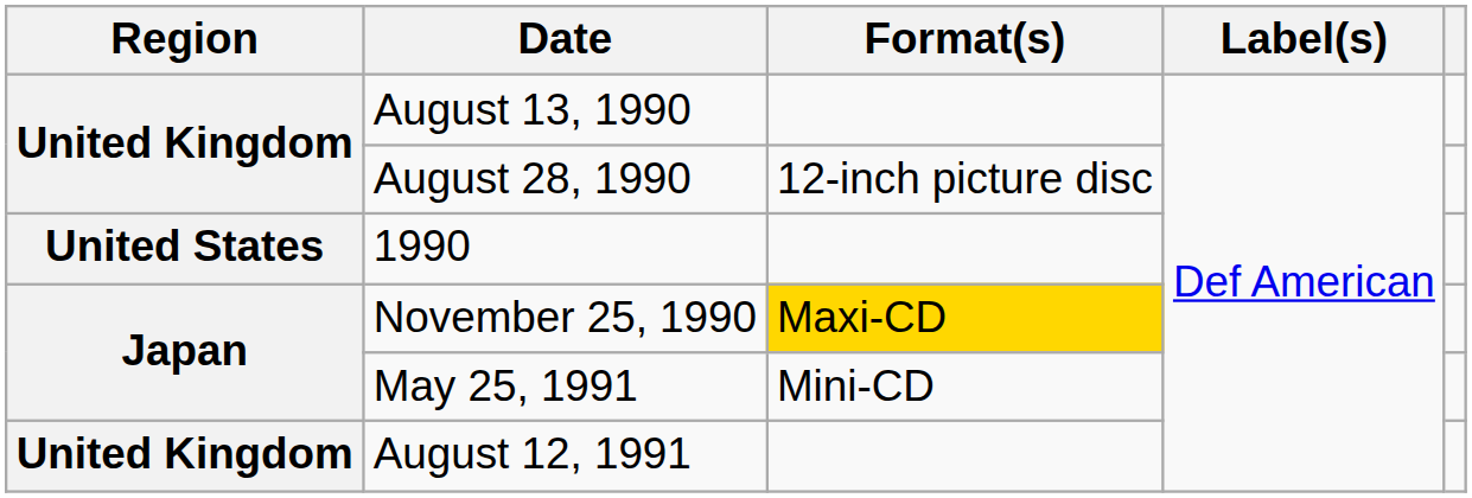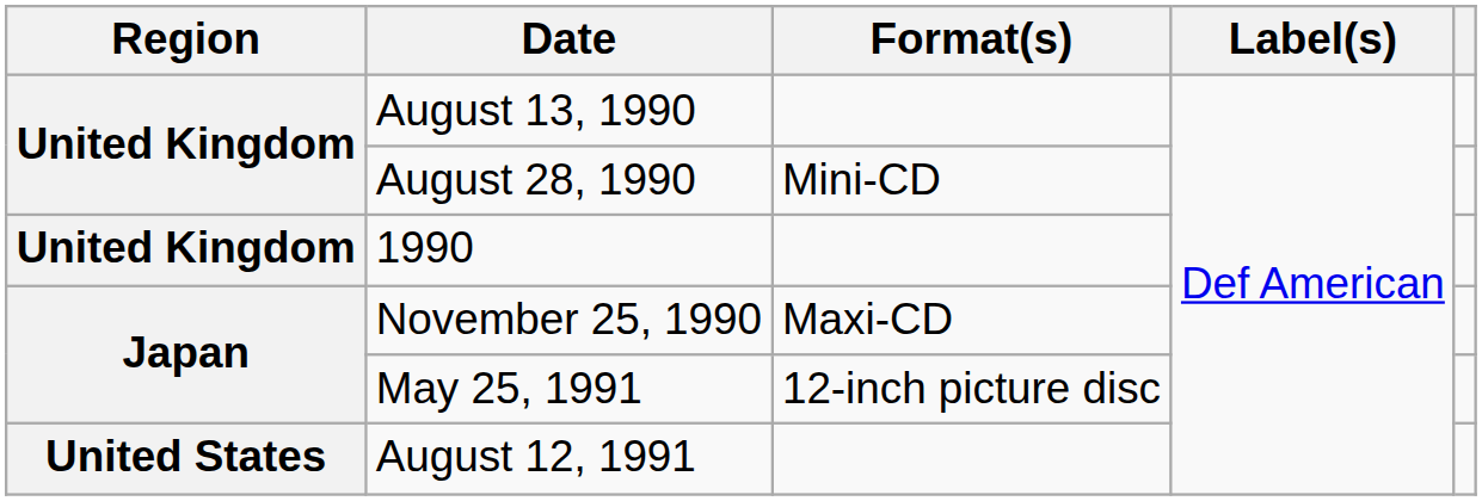August 28, 1990 | Format(s): 12-inch picture disc -> Mini-CD
1990 | Region: United States -> United Kingdom
November 25, 1990 | Format(s): gold background -> no background
May 25, 1991 | Format(s): Mini-CD -> 12-inch picture disc
August 12, 1991 | Region: United Kingdom -> United States
